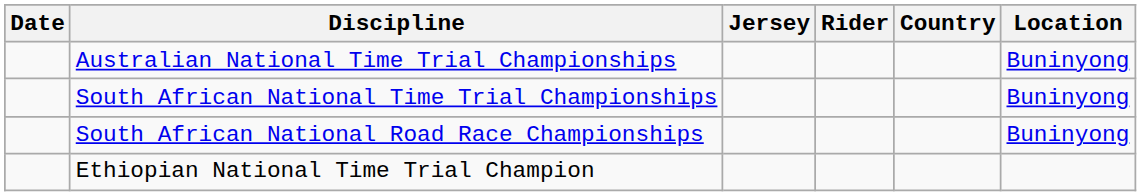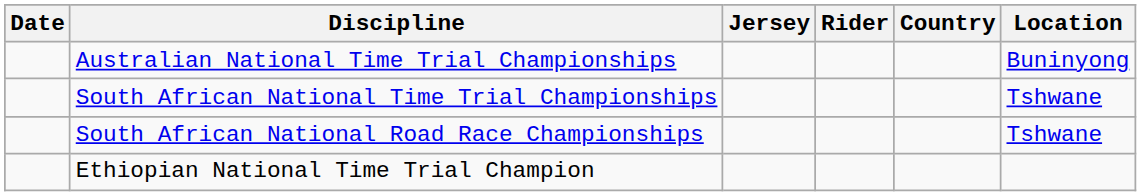South African National Time Trial Championships | Location: Buninyong -> Tshwane
South African National Road Race Championships | Location: Buninyong -> Tshwane
